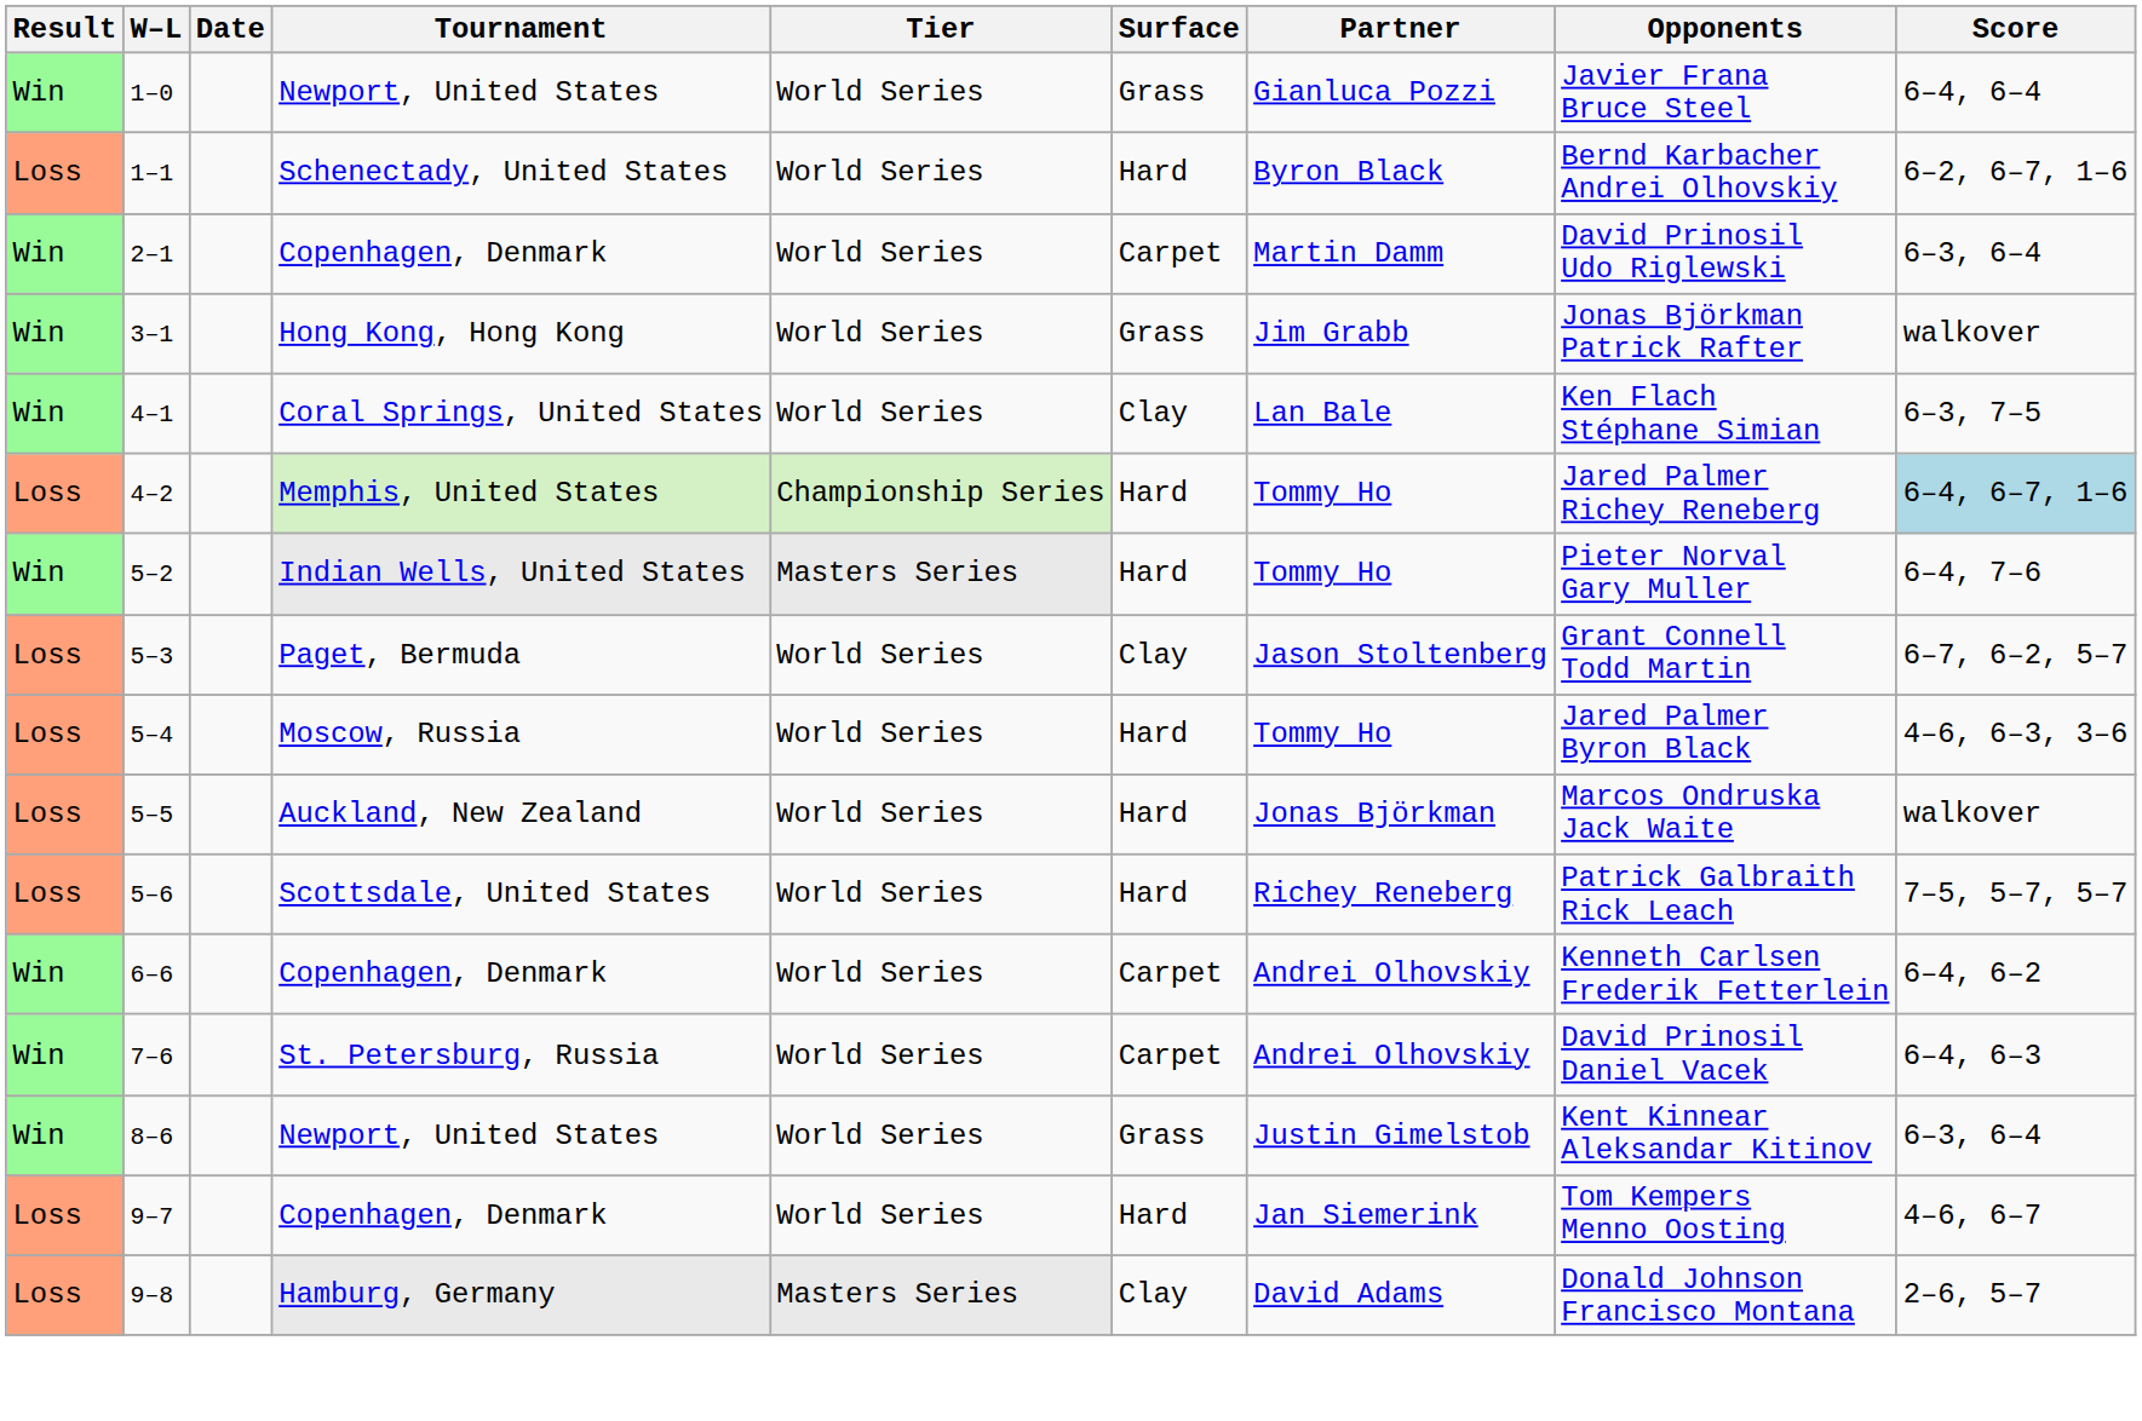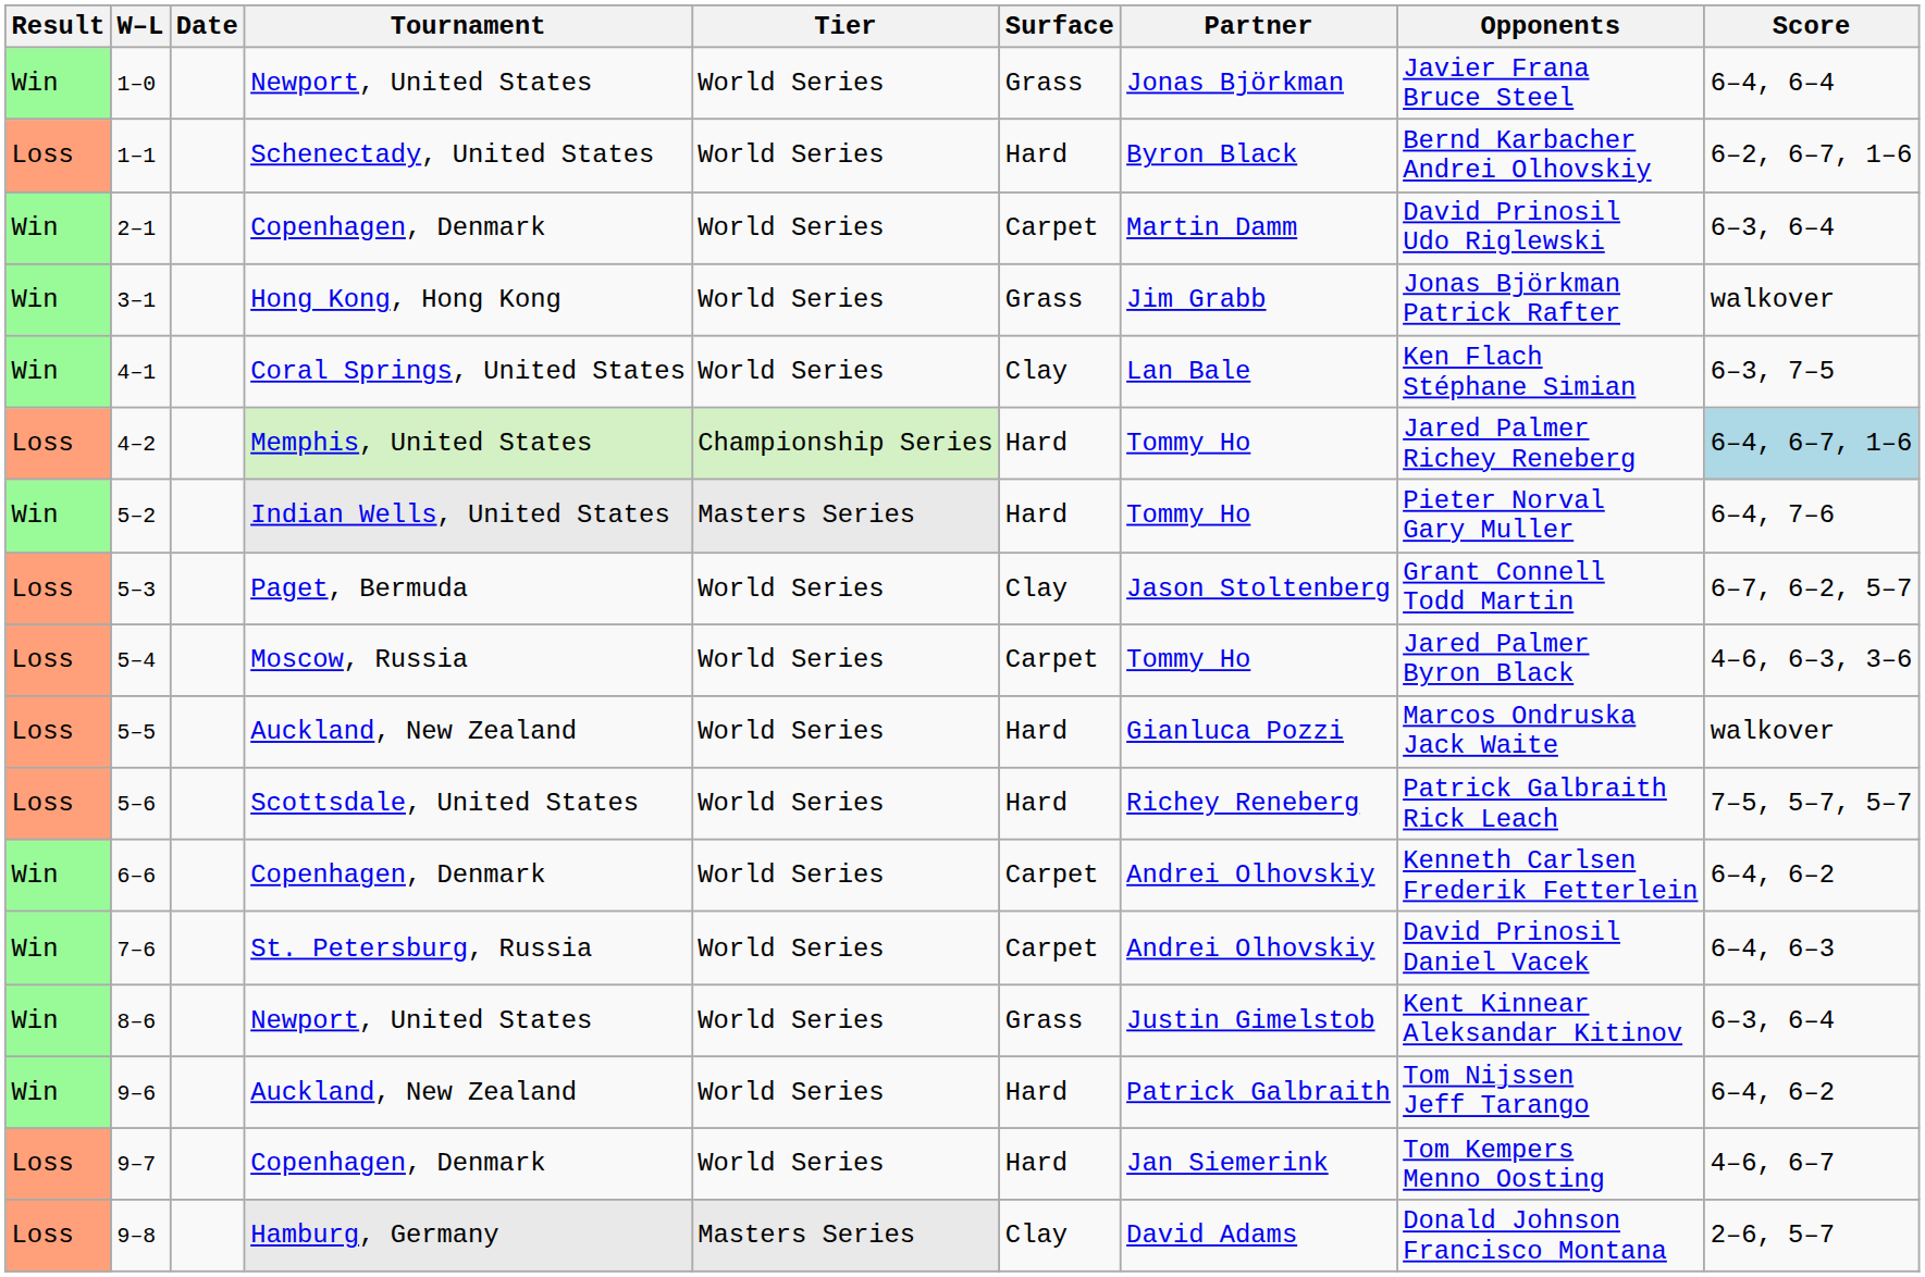1–0 | Partner: Gianluca Pozzi -> Jonas Björkman
5–4 | Surface: Hard -> Carpet
5–5 | Partner: Jonas Björkman -> Gianluca Pozzi
+ row: Win | 9–6 | Auckland, New Zealand | World Series | Hard | Patrick Galbraith | Tom Nijssen Jeff Tarango | 6–4, 6–2
